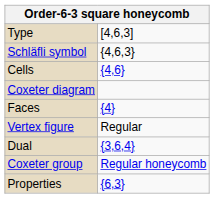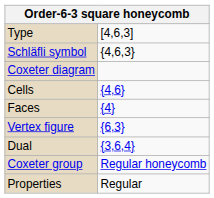rows swapped: Coxeter diagram <-> Cells
Vertex figure | column 2: Regular -> {6,3}
Properties | column 2: {6,3} -> Regular
